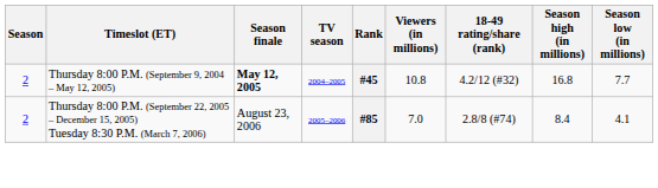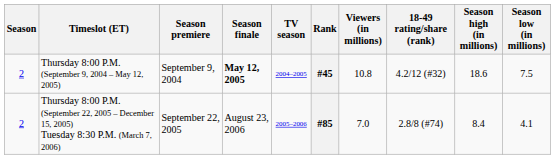+ column: Season premiere | September 9, 2004 | September 22, 2005
Thursday 8:00 P.M. (September 9, 2004 – May 12, 2005) | Season high (in millions): 16.8 -> 18.6
Thursday 8:00 P.M. (September 9, 2004 – May 12, 2005) | Season low (in millions): 7.7 -> 7.5
